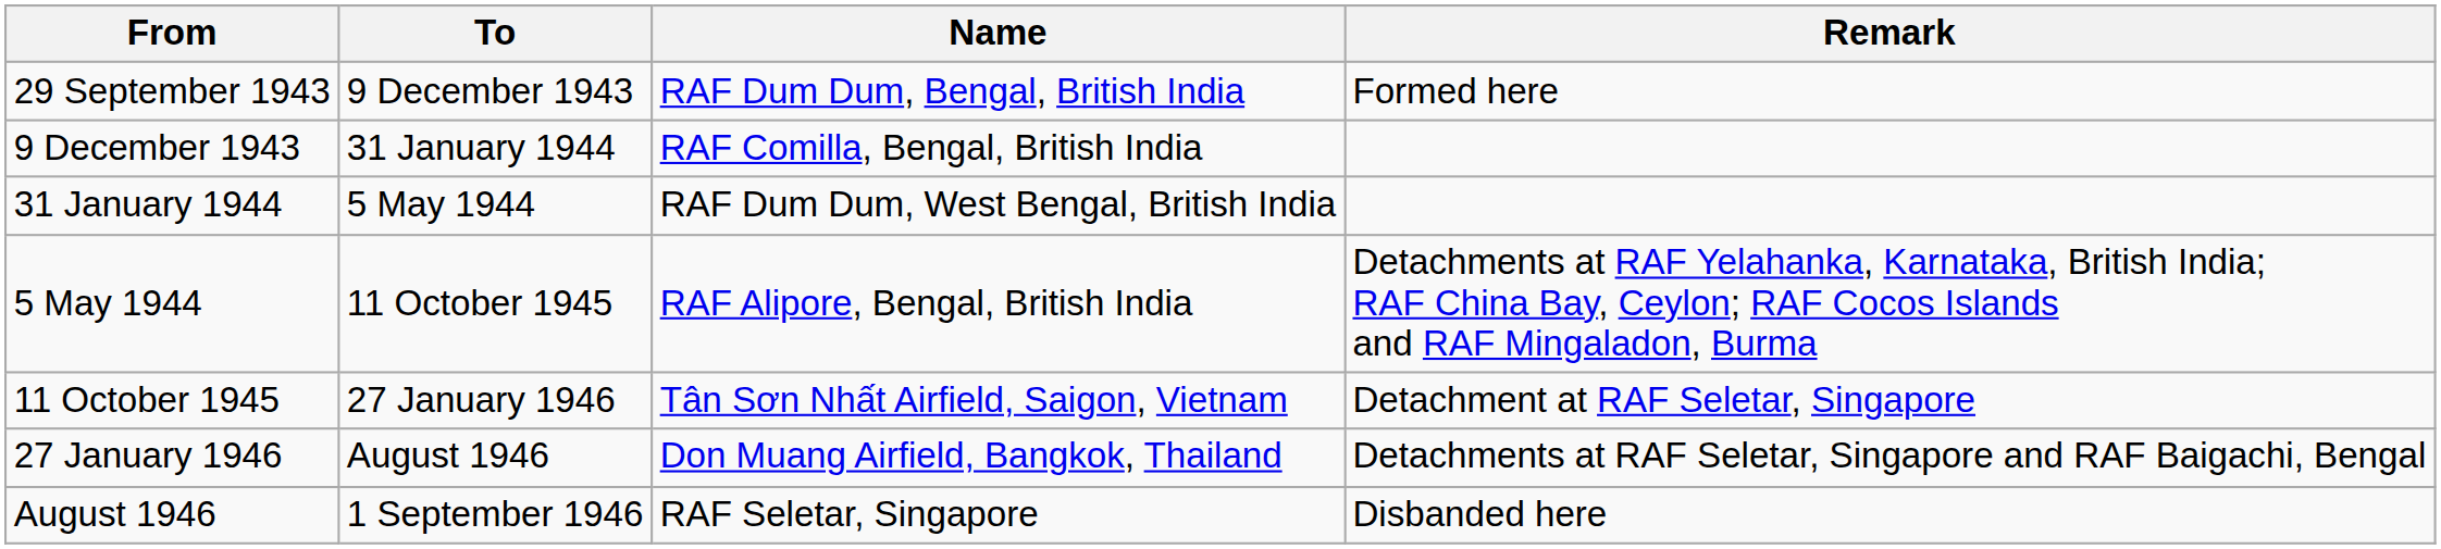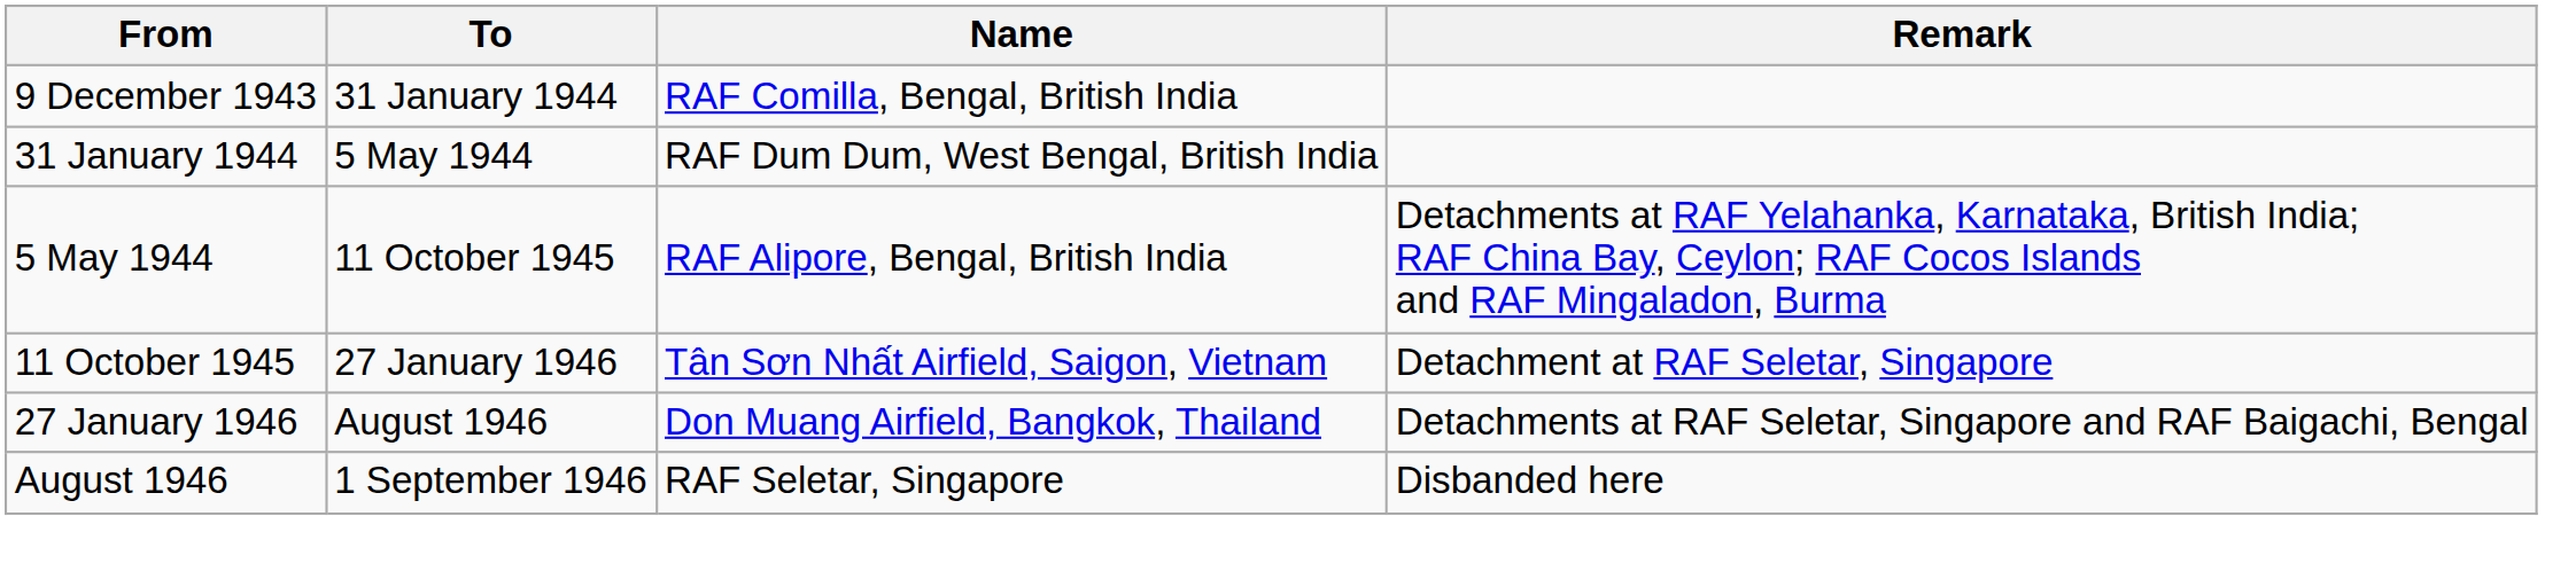- row: 29 September 1943 | 9 December 1943 | RAF Dum Dum, Bengal, British India | Formed here
